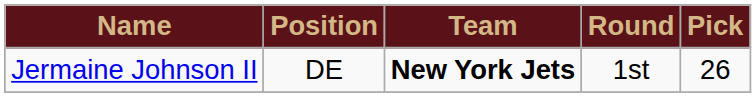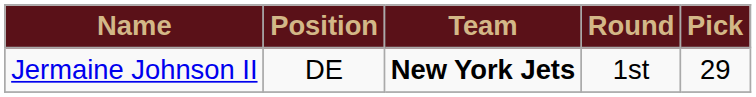Jermaine Johnson II | Pick: 26 -> 29
